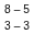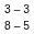rows swapped: 3 – 3 <-> 8 – 5
